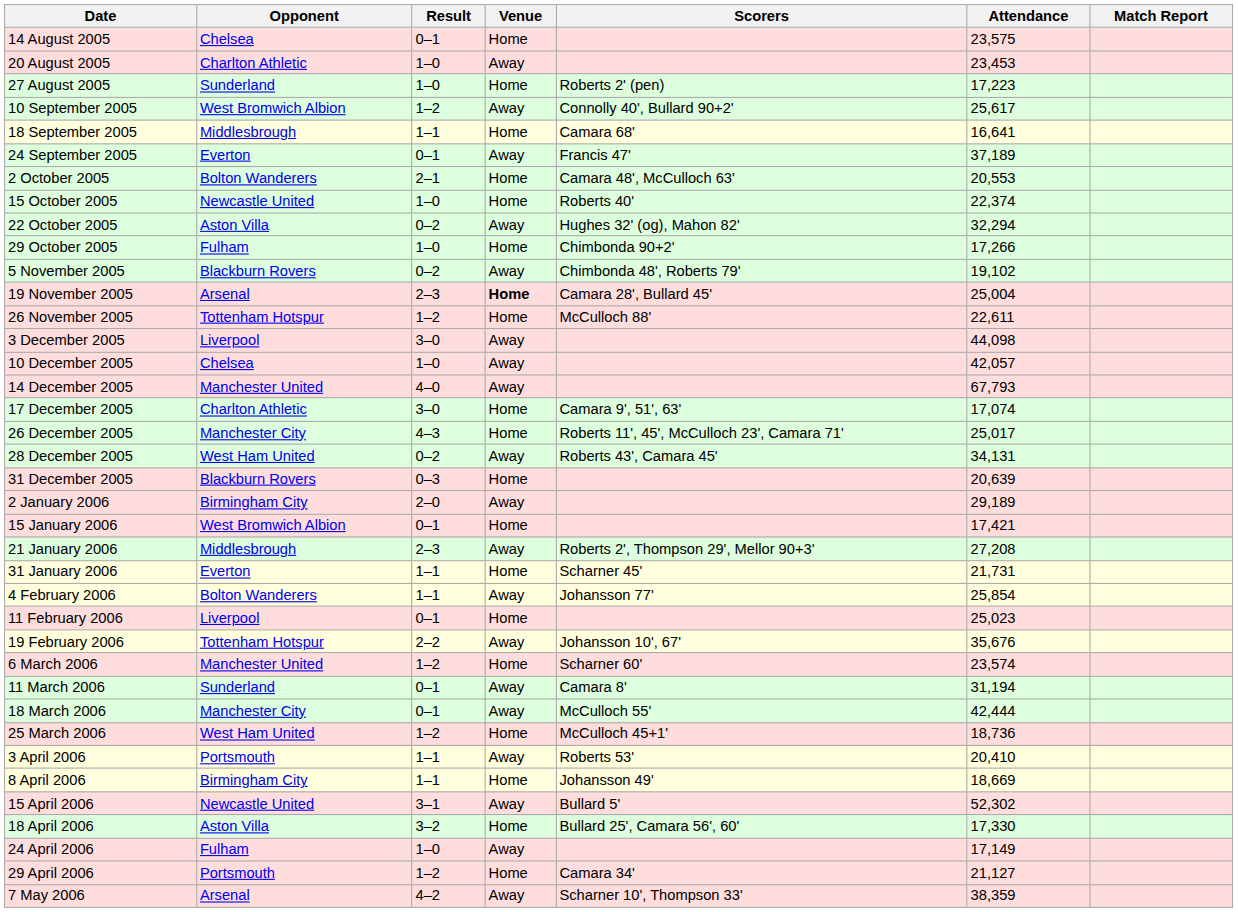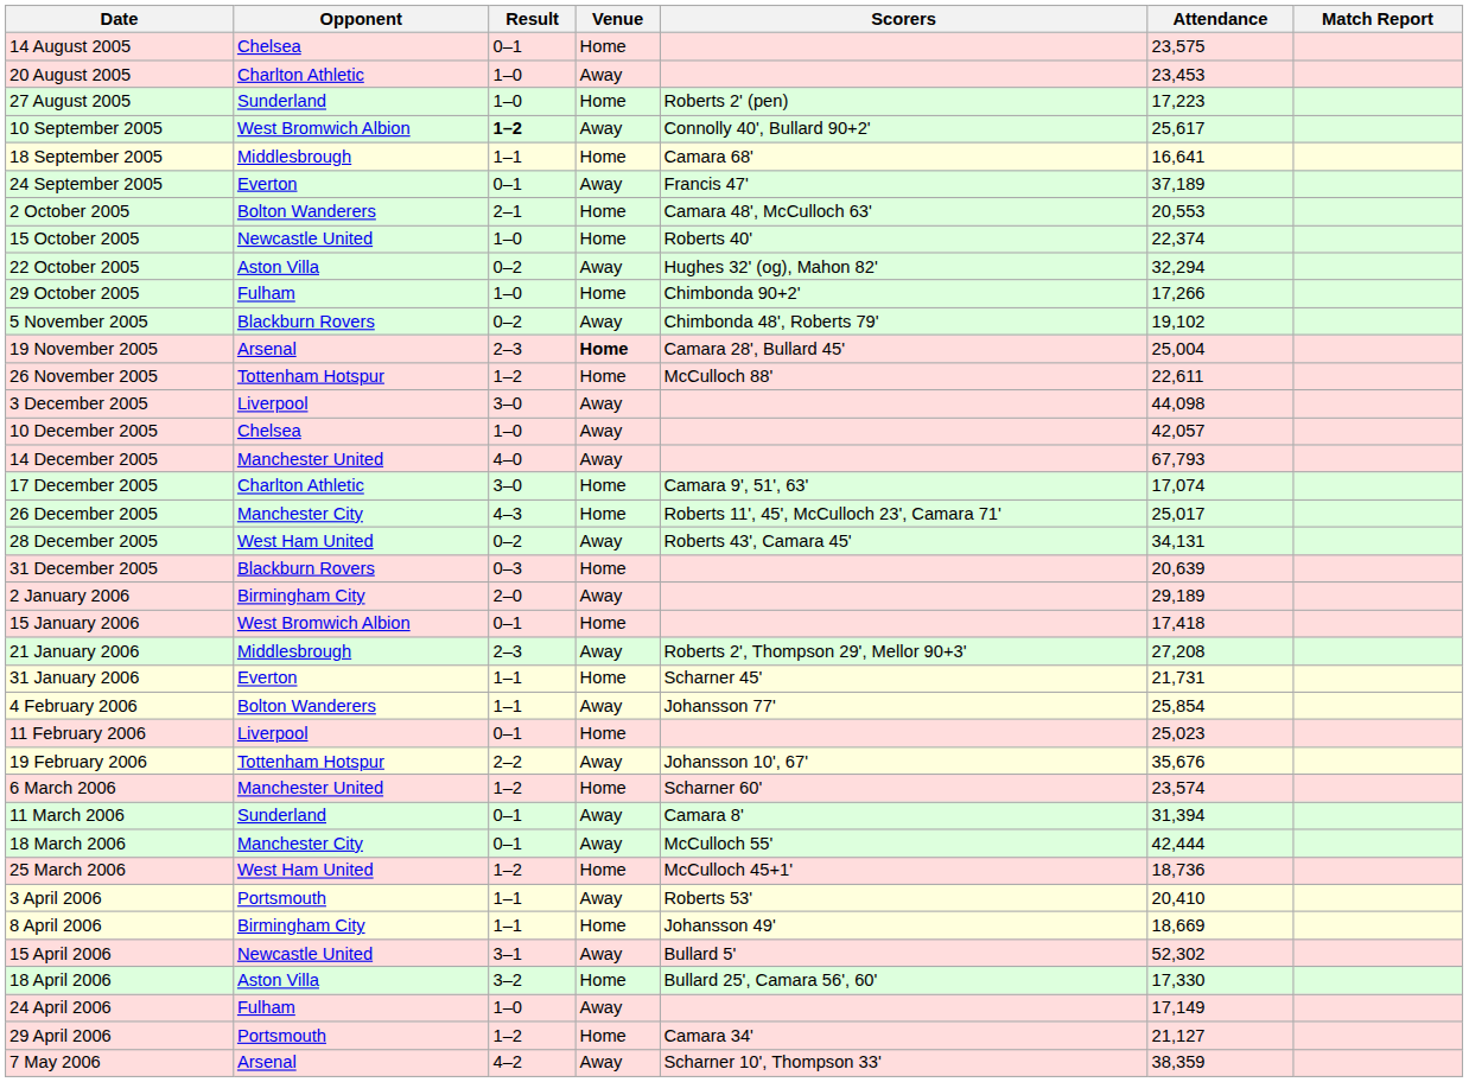10 September 2005 | Result: normal -> bold
15 January 2006 | Attendance: 17,421 -> 17,418
11 March 2006 | Attendance: 31,194 -> 31,394
